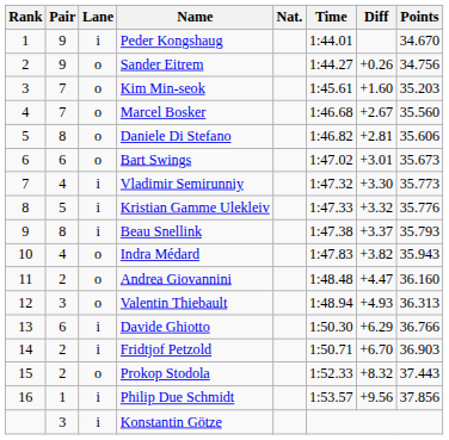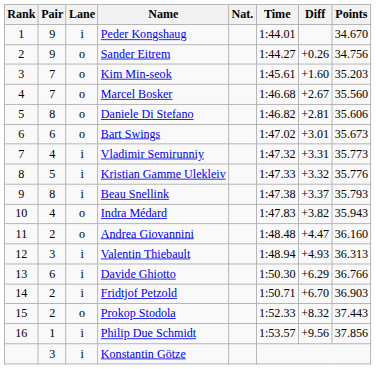Vladimir Semirunniy | Diff: +3.30 -> +3.31
Valentin Thiebault | Lane: o -> i
